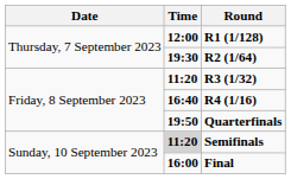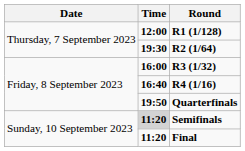R3 (1/32) | Time: 11:20 -> 16:00
Final | Time: 16:00 -> 11:20
